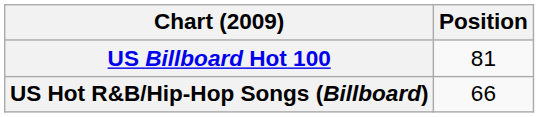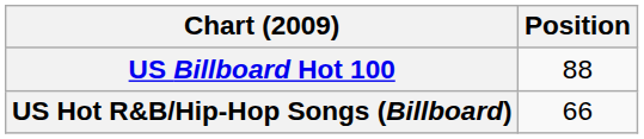US Billboard Hot 100 | Position: 81 -> 88
